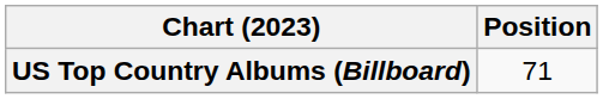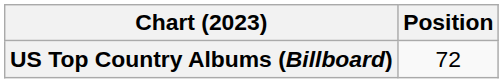US Top Country Albums (Billboard) | Position: 71 -> 72
